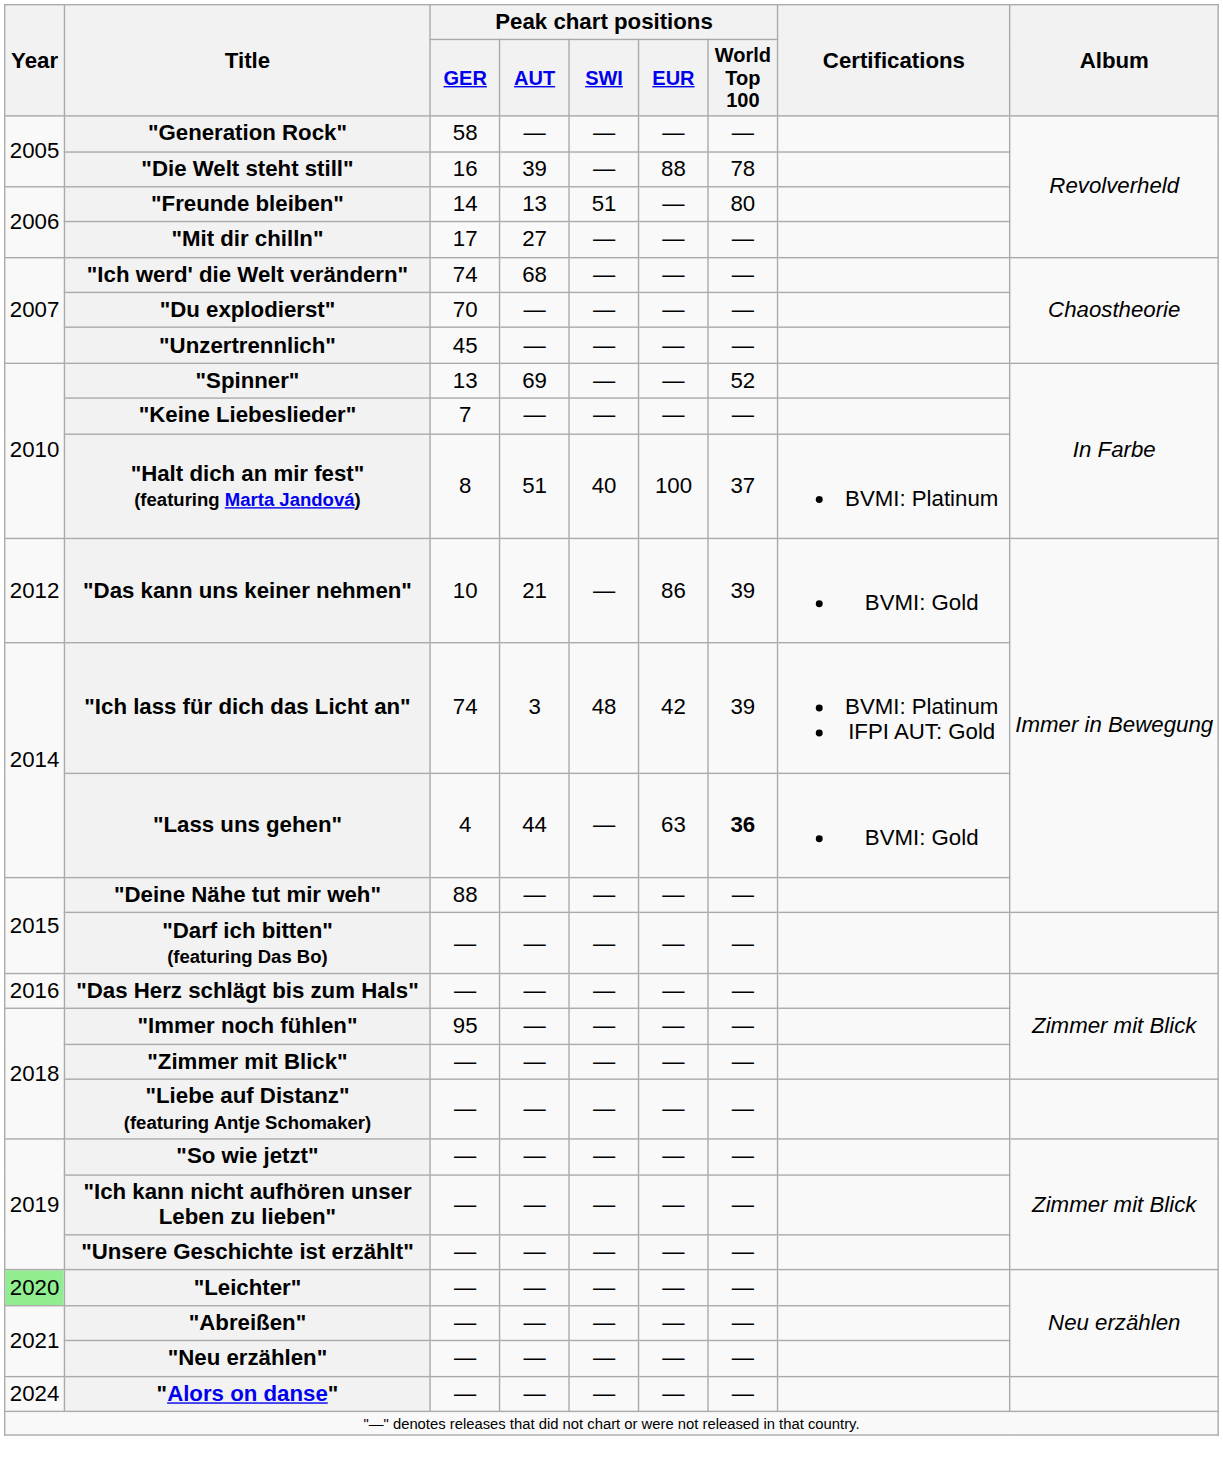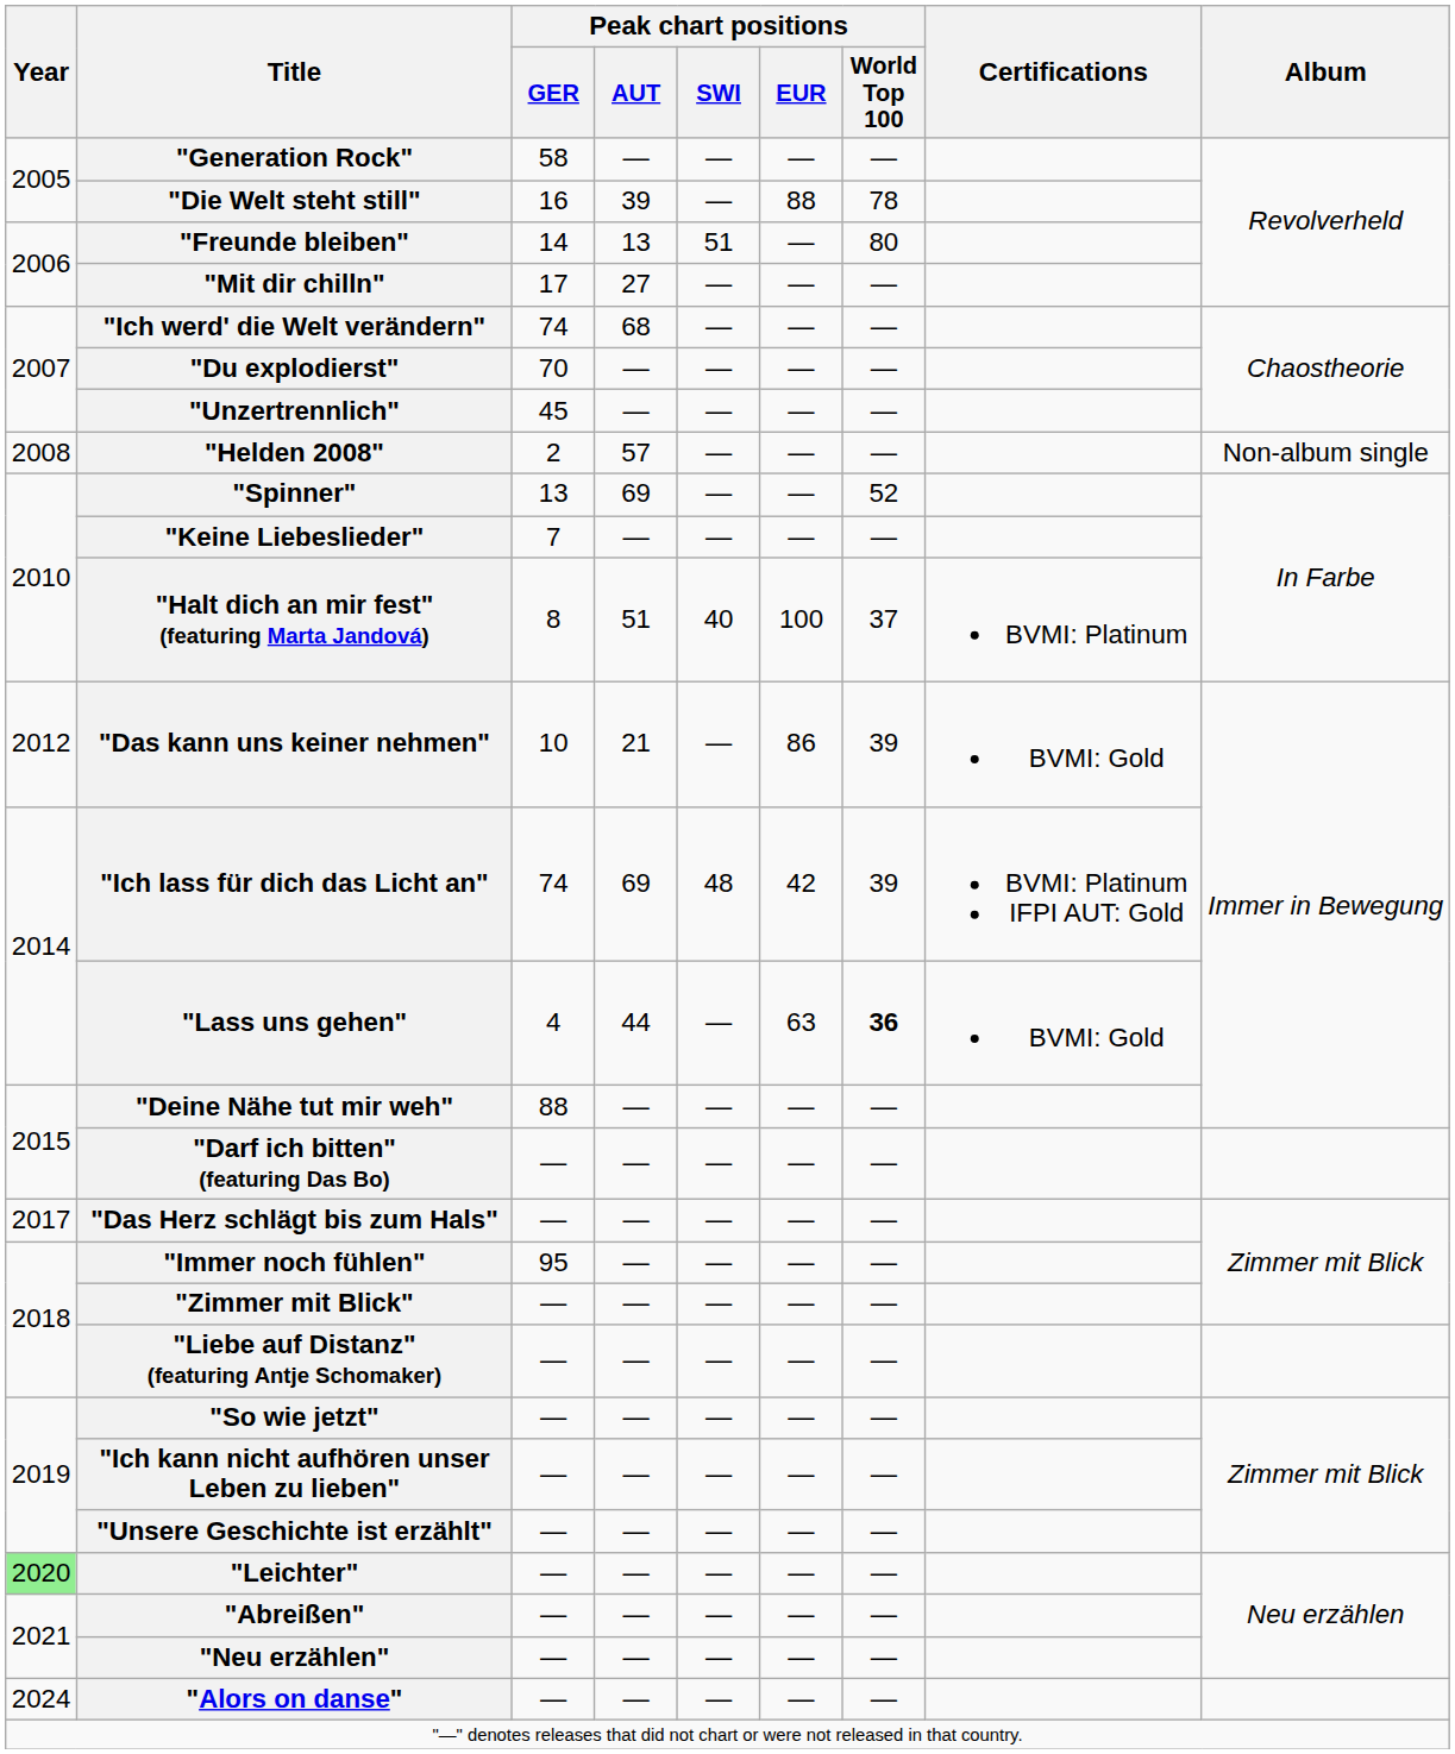+ row: 2008 | "Helden 2008" | 2 | 57 | — | — | — | Non-album single
"Ich lass für dich das Licht an" | Peak chart positions / AUT: 3 -> 69
"Das Herz schlägt bis zum Hals" | Year: 2016 -> 2017
